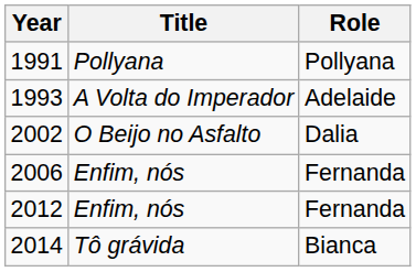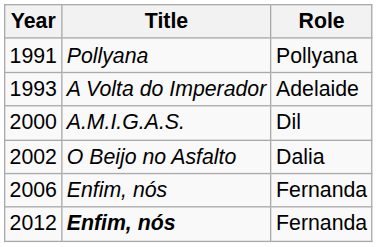+ row: 2000 | A.M.I.G.A.S. | Dil
2012 | Title: normal -> bold
- row: 2014 | Tô grávida | Bianca
